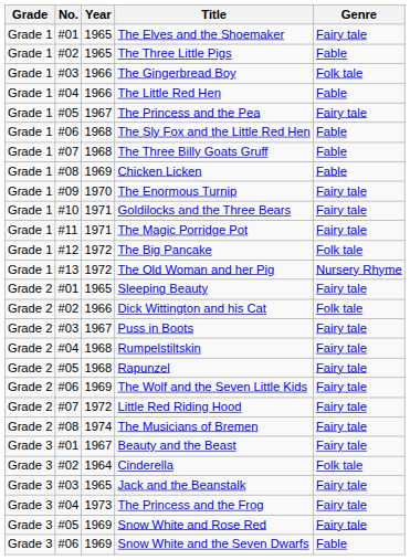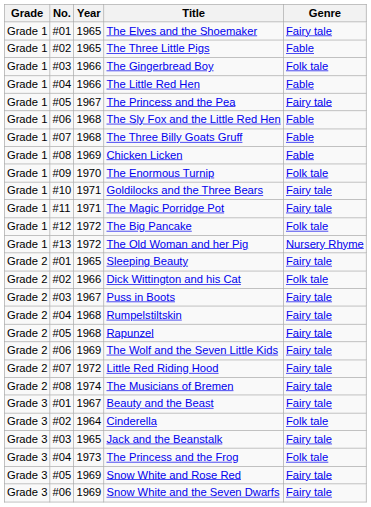The Enormous Turnip | Genre: Fairy tale -> Folk tale
The Princess and the Frog | Genre: Fairy tale -> Folk tale
Snow White and the Seven Dwarfs | Genre: Fable -> Fairy tale
